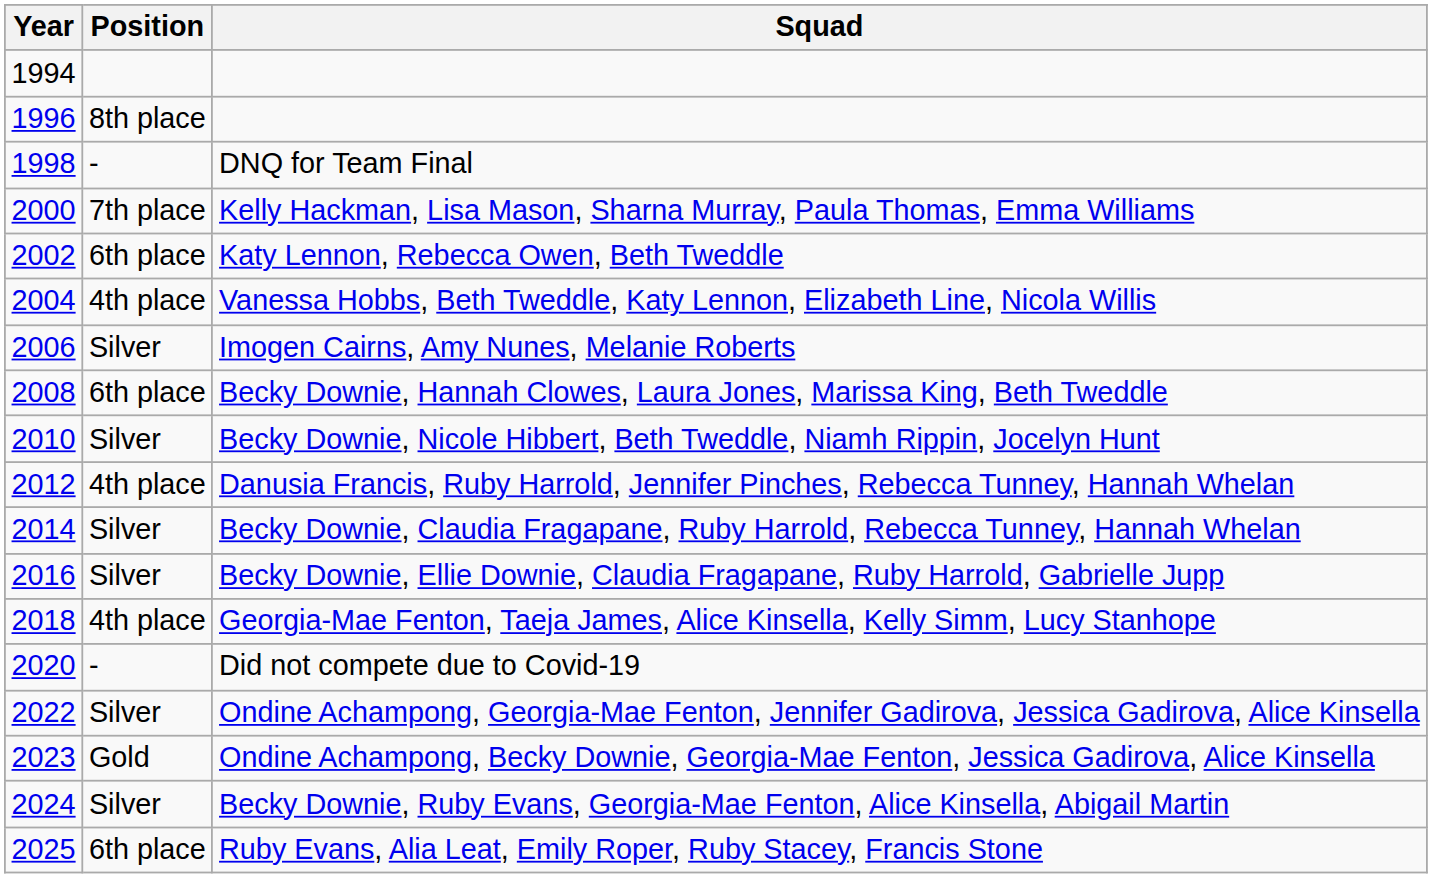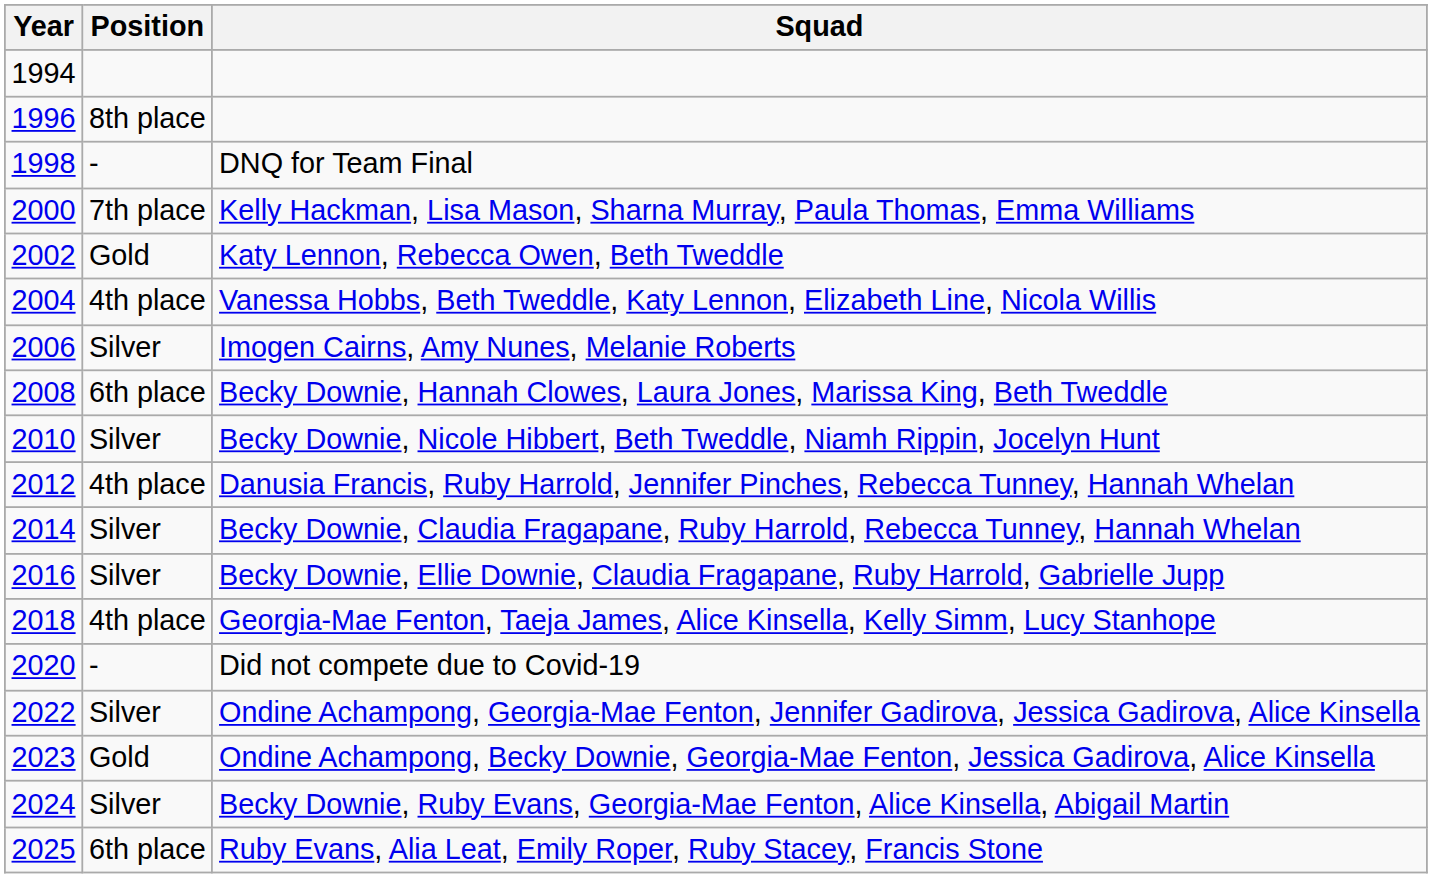Katy Lennon, Rebecca Owen, Beth Tweddle | Position: 6th place -> Gold
